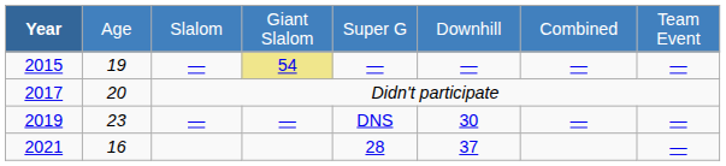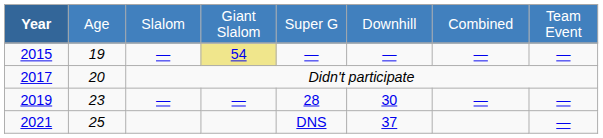2019 | column 5: DNS -> 28
2021 | column 2: 16 -> 25
2021 | column 5: 28 -> DNS
